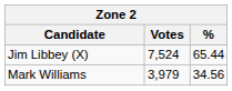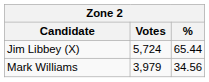Jim Libbey (X) | Votes: 7,524 -> 5,724
